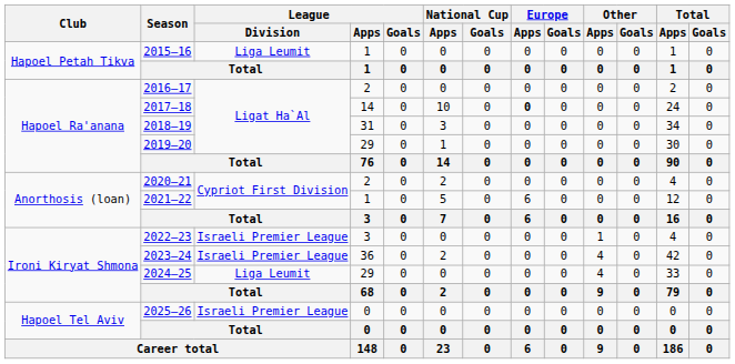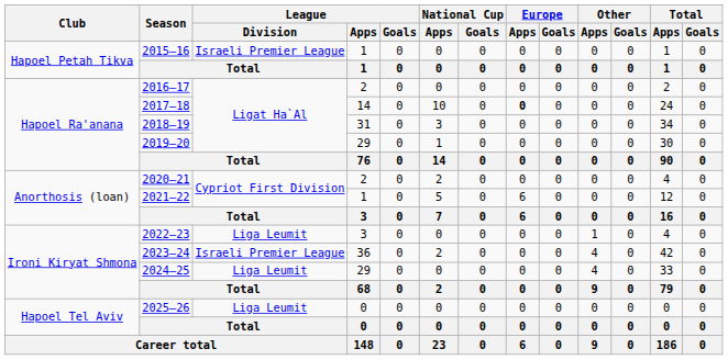2015–16 | League / Division: Liga Leumit -> Israeli Premier League
2022–23 | League / Division: Israeli Premier League -> Liga Leumit
2025–26 | League / Division: Israeli Premier League -> Liga Leumit
